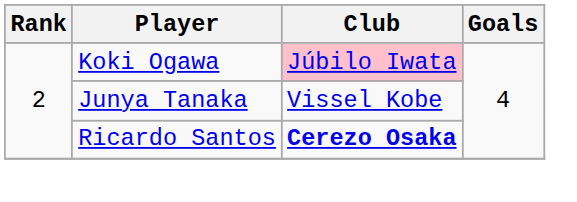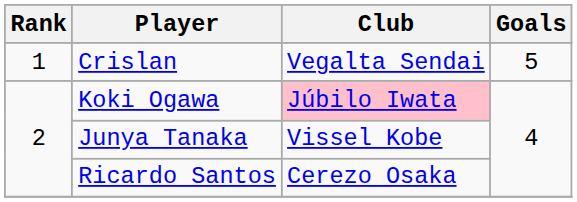+ row: 1 | Crislan | Vegalta Sendai | 5
Ricardo Santos | Club: bold -> normal
